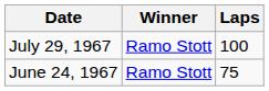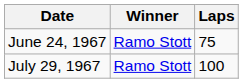rows swapped: June 24, 1967 <-> July 29, 1967
